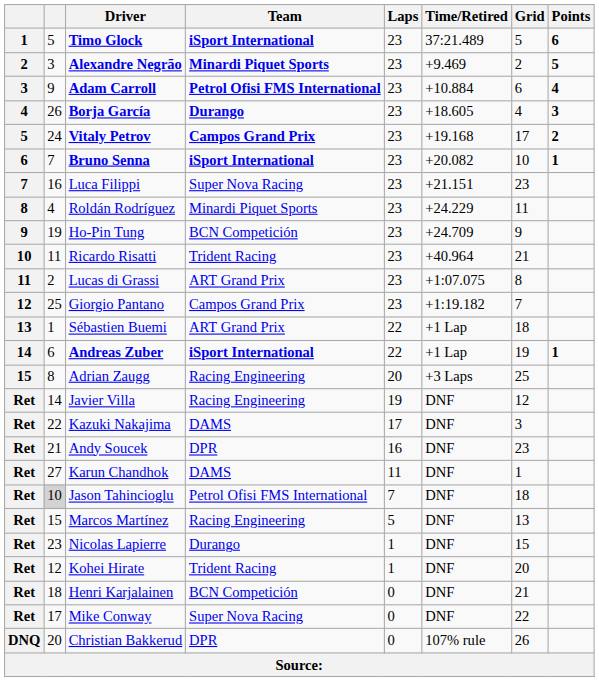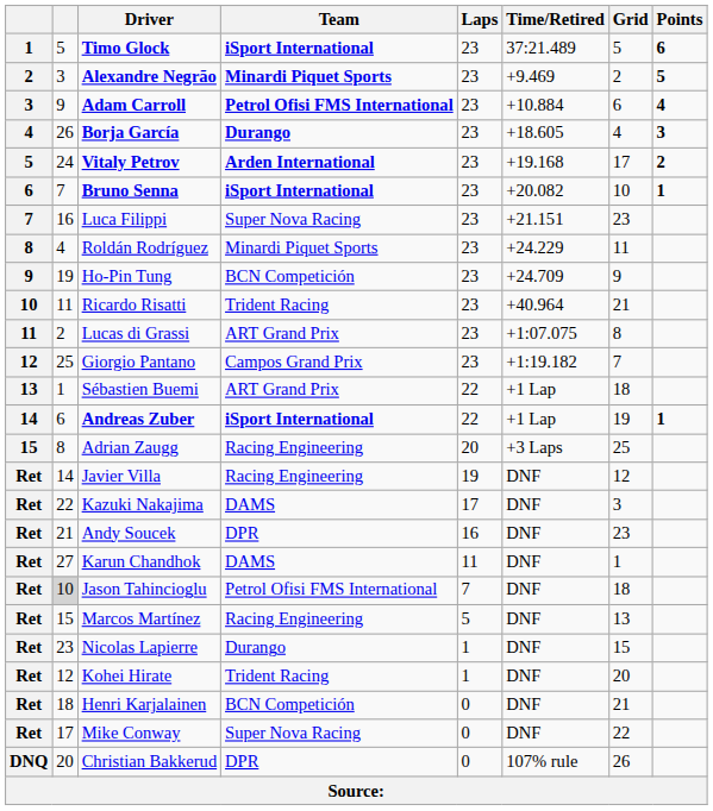Vitaly Petrov | Team: Campos Grand Prix -> Arden International
